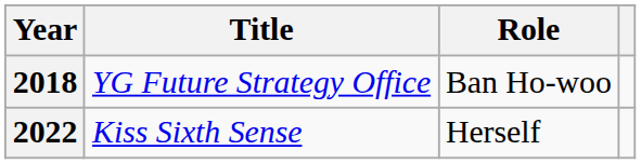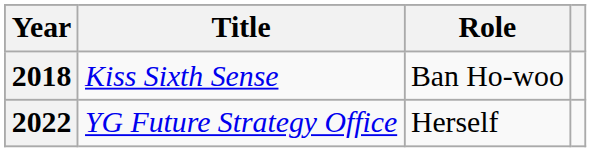2018 | Title: YG Future Strategy Office -> Kiss Sixth Sense
2022 | Title: Kiss Sixth Sense -> YG Future Strategy Office
